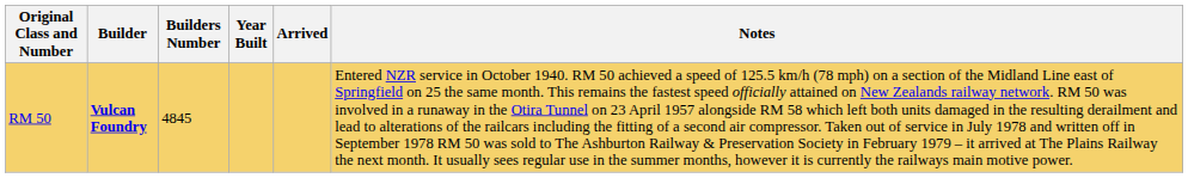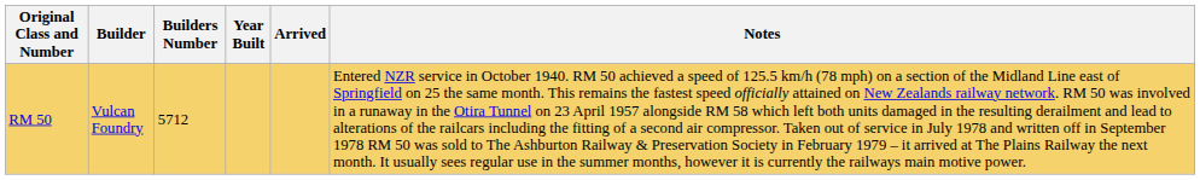RM 50 | Builder: bold -> normal
RM 50 | Builders Number: 4845 -> 5712
